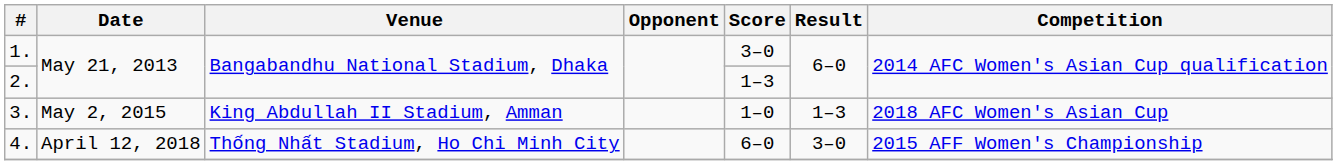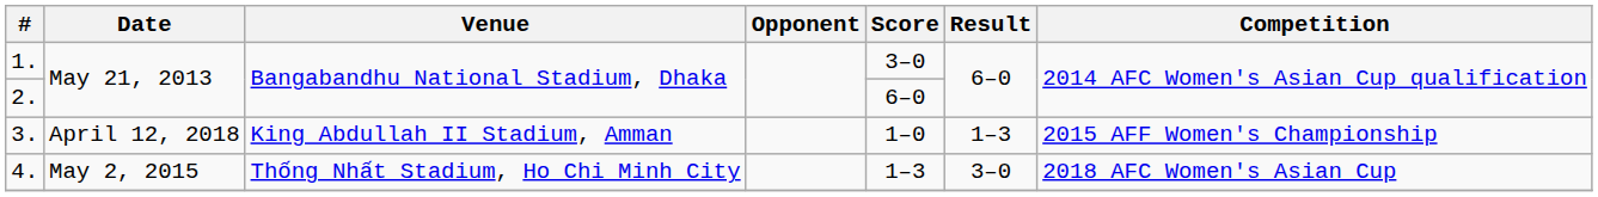2. | Score: 1–3 -> 6–0
3. | Date: May 2, 2015 -> April 12, 2018
3. | Competition: 2018 AFC Women's Asian Cup -> 2015 AFF Women's Championship
4. | Date: April 12, 2018 -> May 2, 2015
4. | Score: 6–0 -> 1–3
4. | Competition: 2015 AFF Women's Championship -> 2018 AFC Women's Asian Cup
